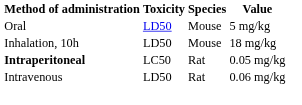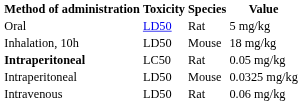5 mg/kg | Species: Mouse -> Rat
+ row: Intraperitoneal | LD50 | Mouse | 0.0325 mg/kg
